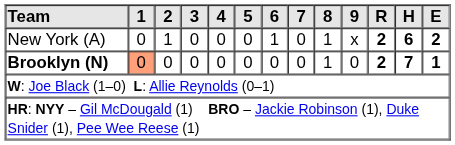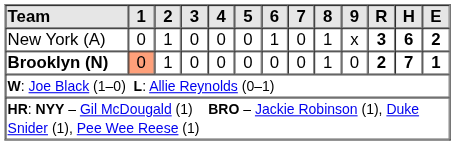New York (A) | R: 2 -> 3
Brooklyn (N) | 2: 0 -> 1
